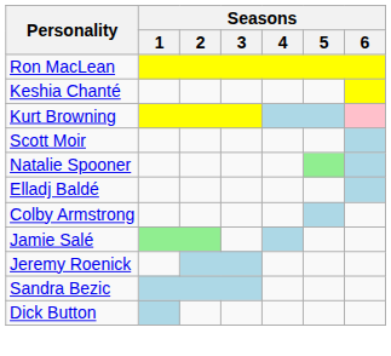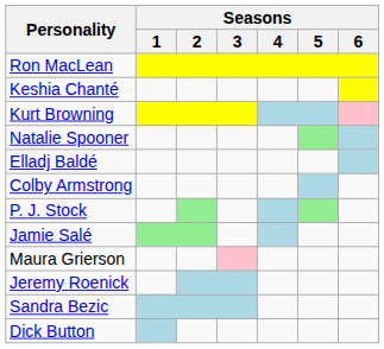- row: Scott Moir
+ row: P. J. Stock
+ row: Maura Grierson
